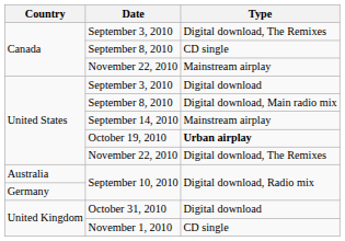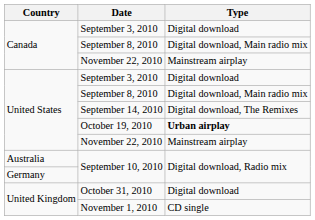Canada / September 3, 2010 | Type: Digital download, The Remixes -> Digital download
Canada / September 8, 2010 | Type: CD single -> Digital download, Main radio mix
September 14, 2010 | Type: Mainstream airplay -> Digital download, The Remixes
United States / November 22, 2010 | Type: Digital download, The Remixes -> Mainstream airplay
